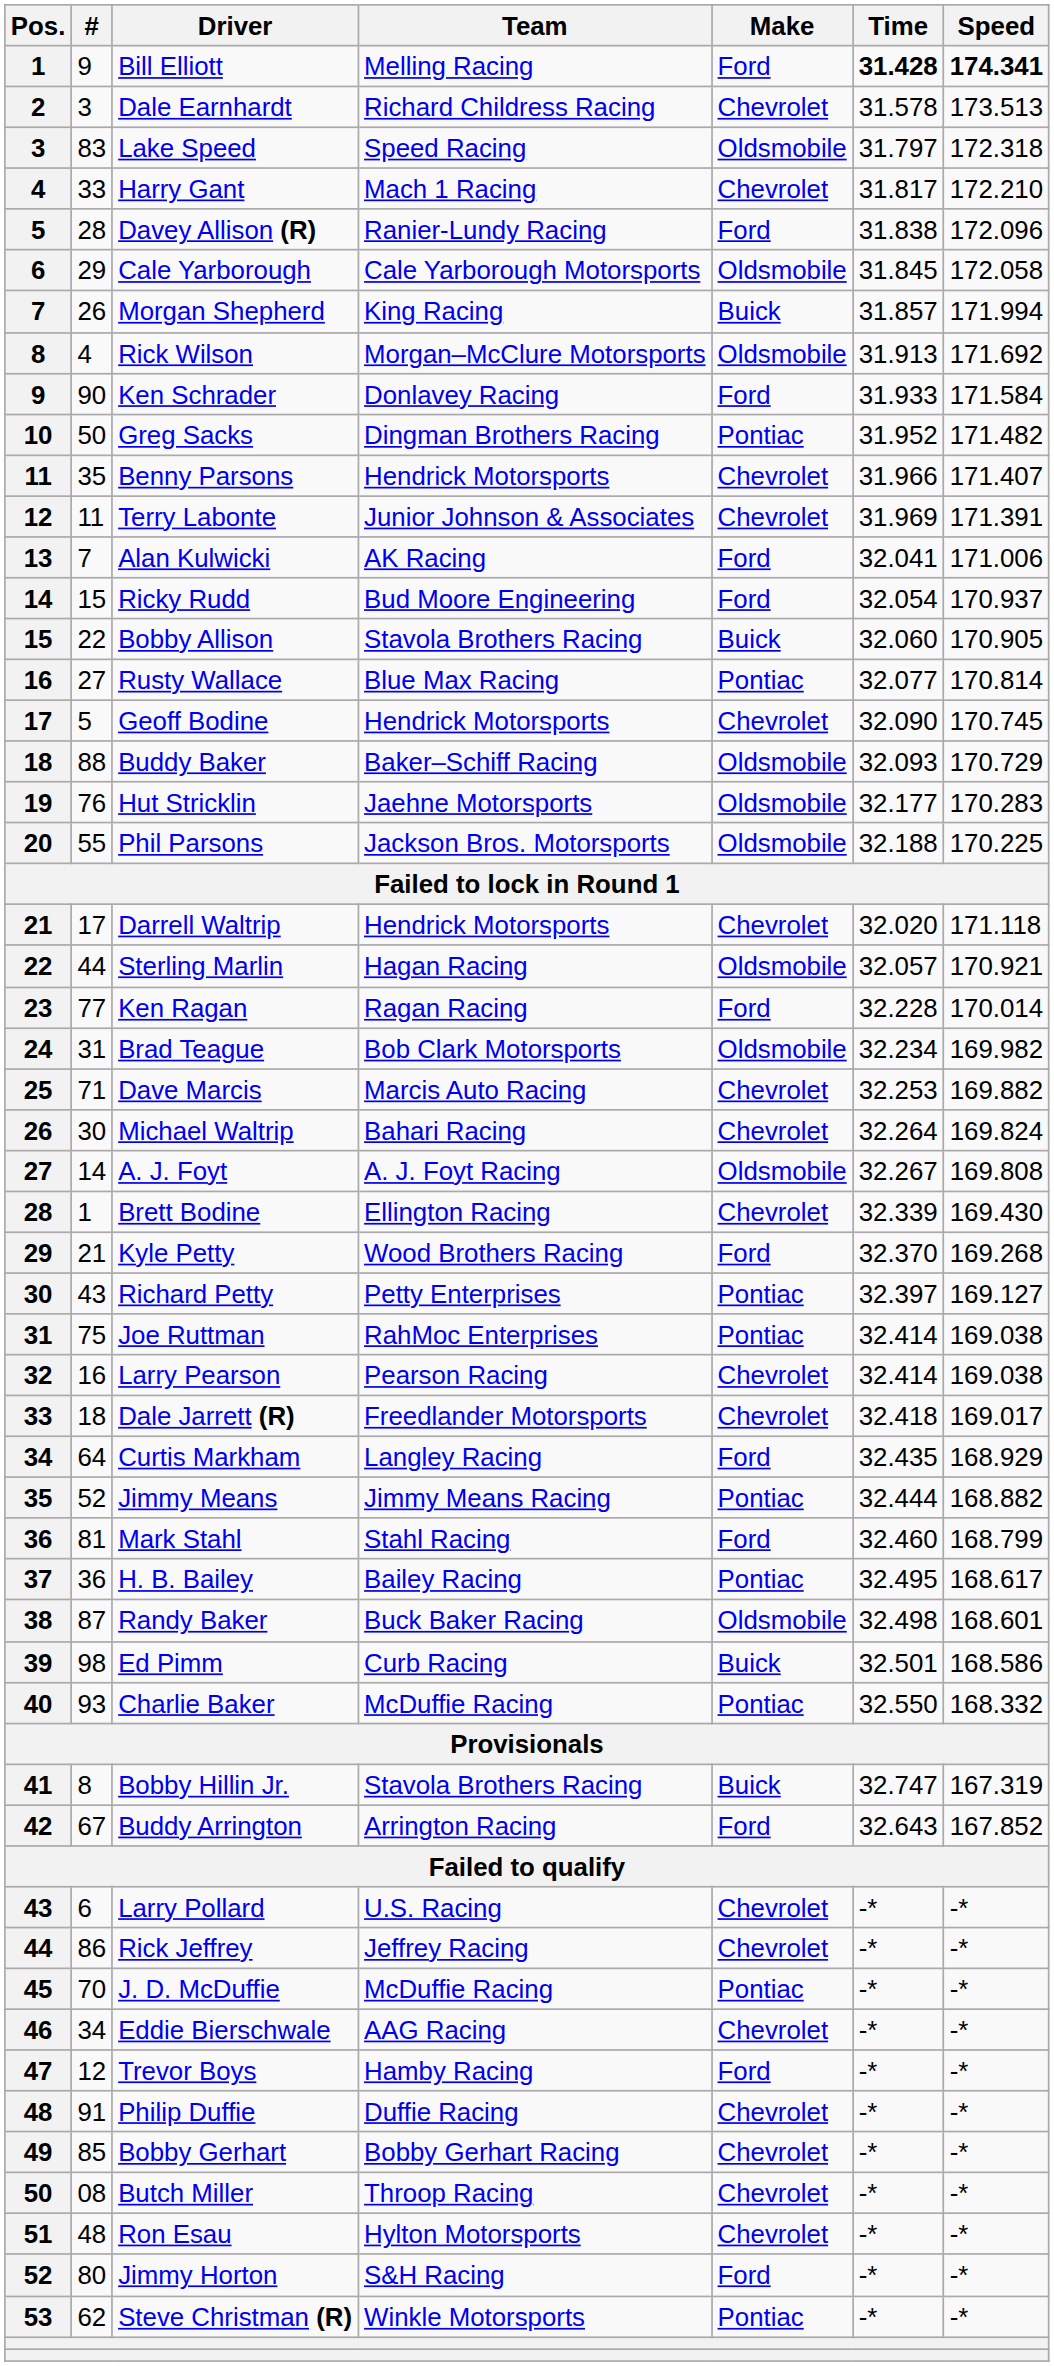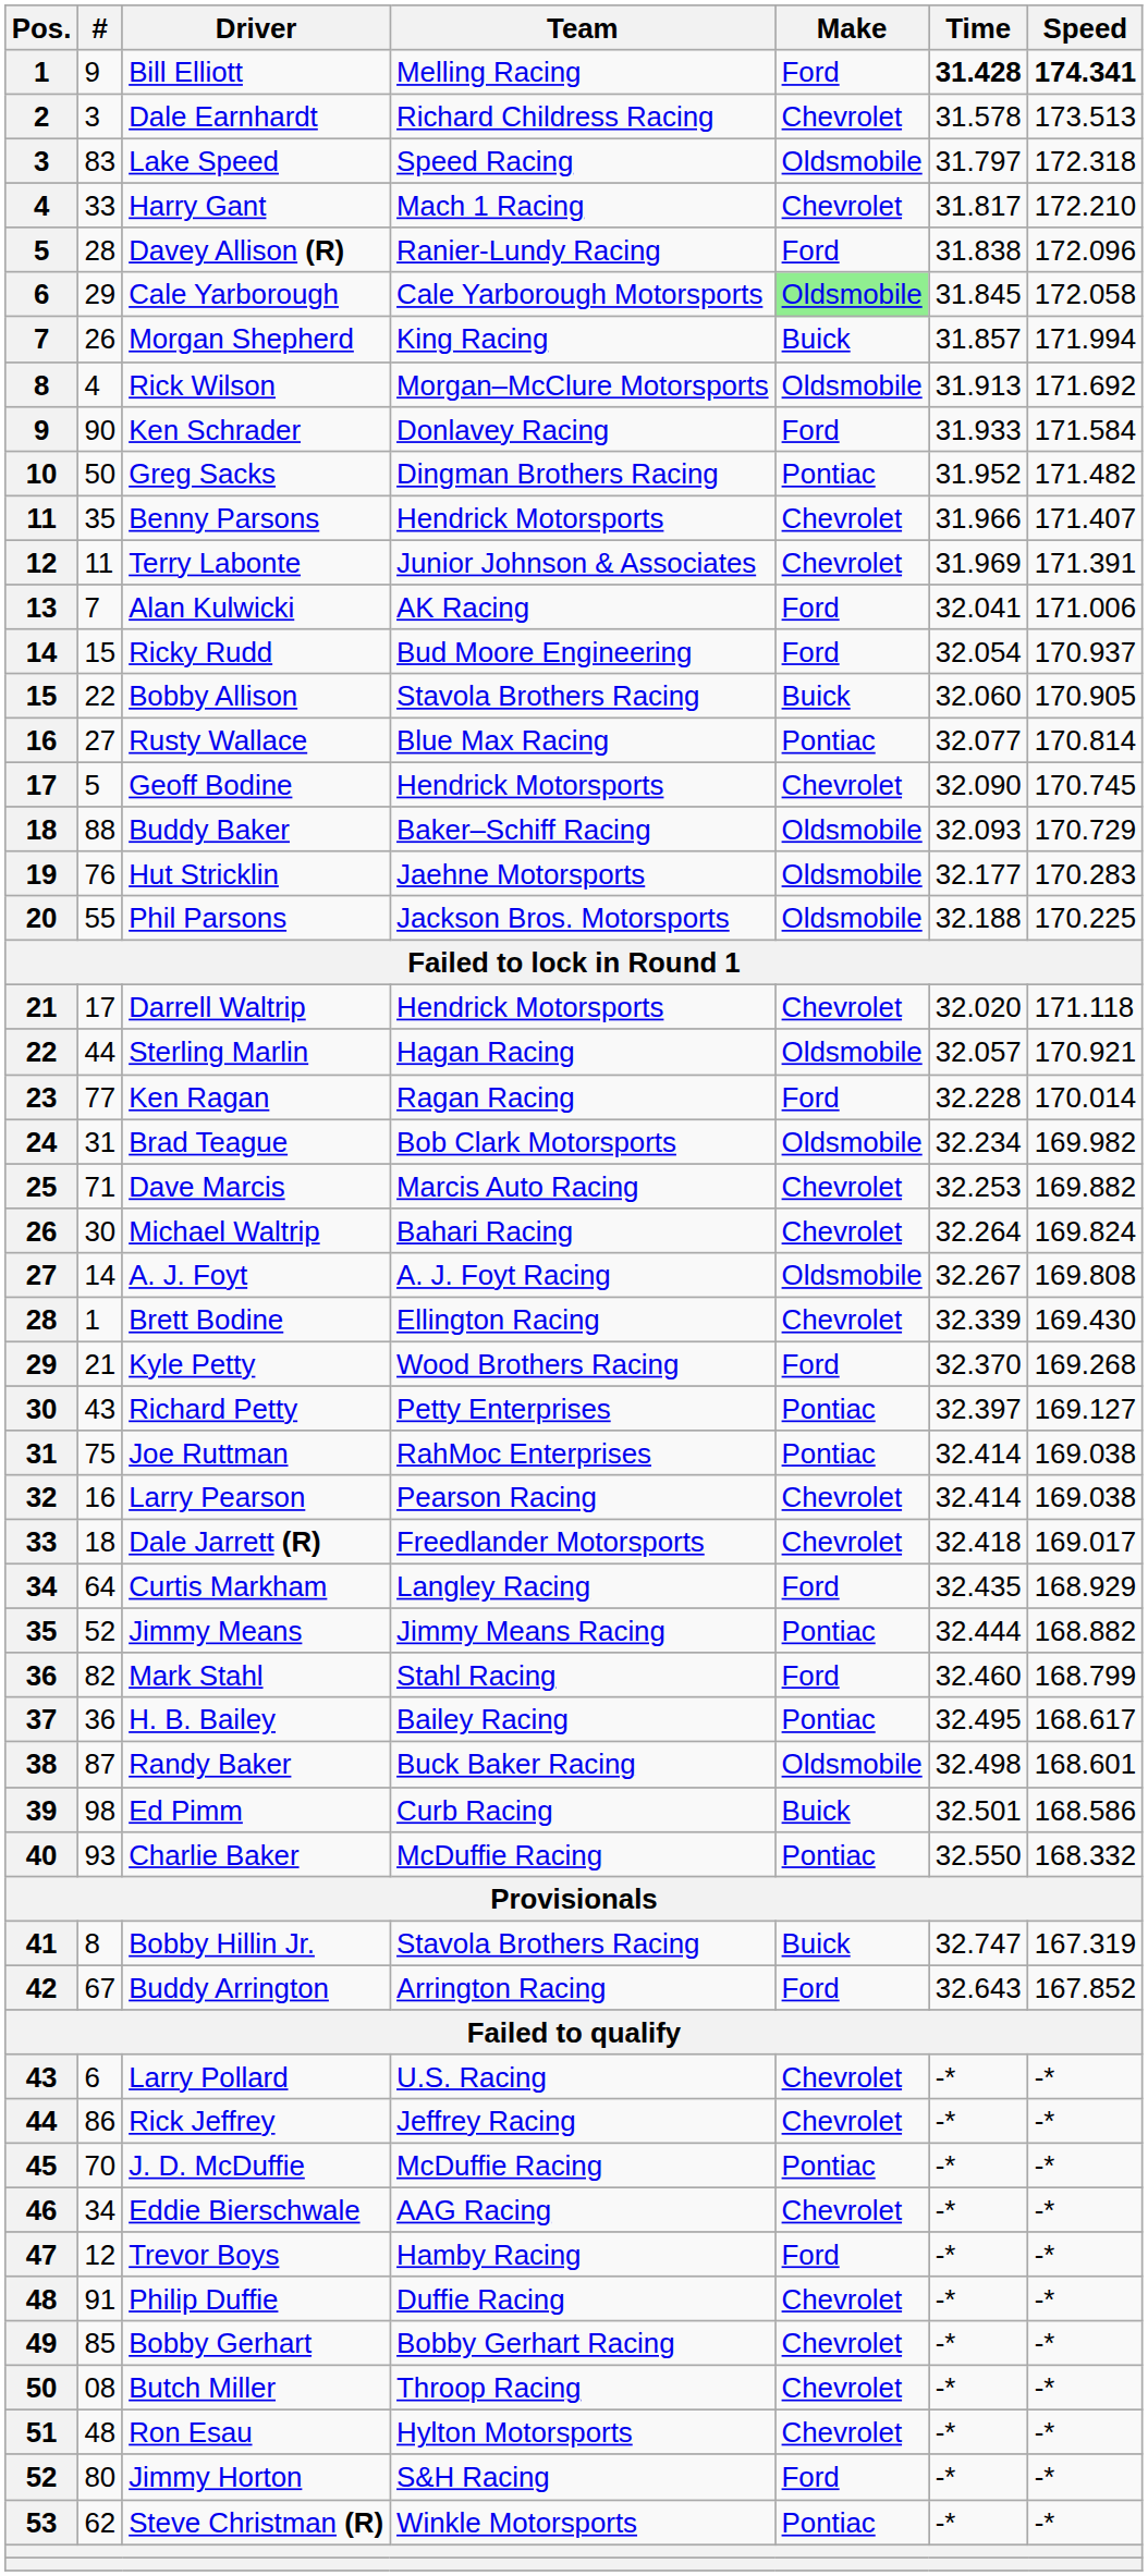Cale Yarborough | Make: no background -> lightgreen background
Mark Stahl | #: 81 -> 82
